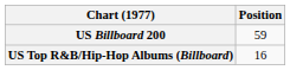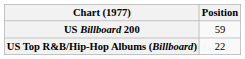US Top R&B/Hip-Hop Albums (Billboard) | Position: 16 -> 22
